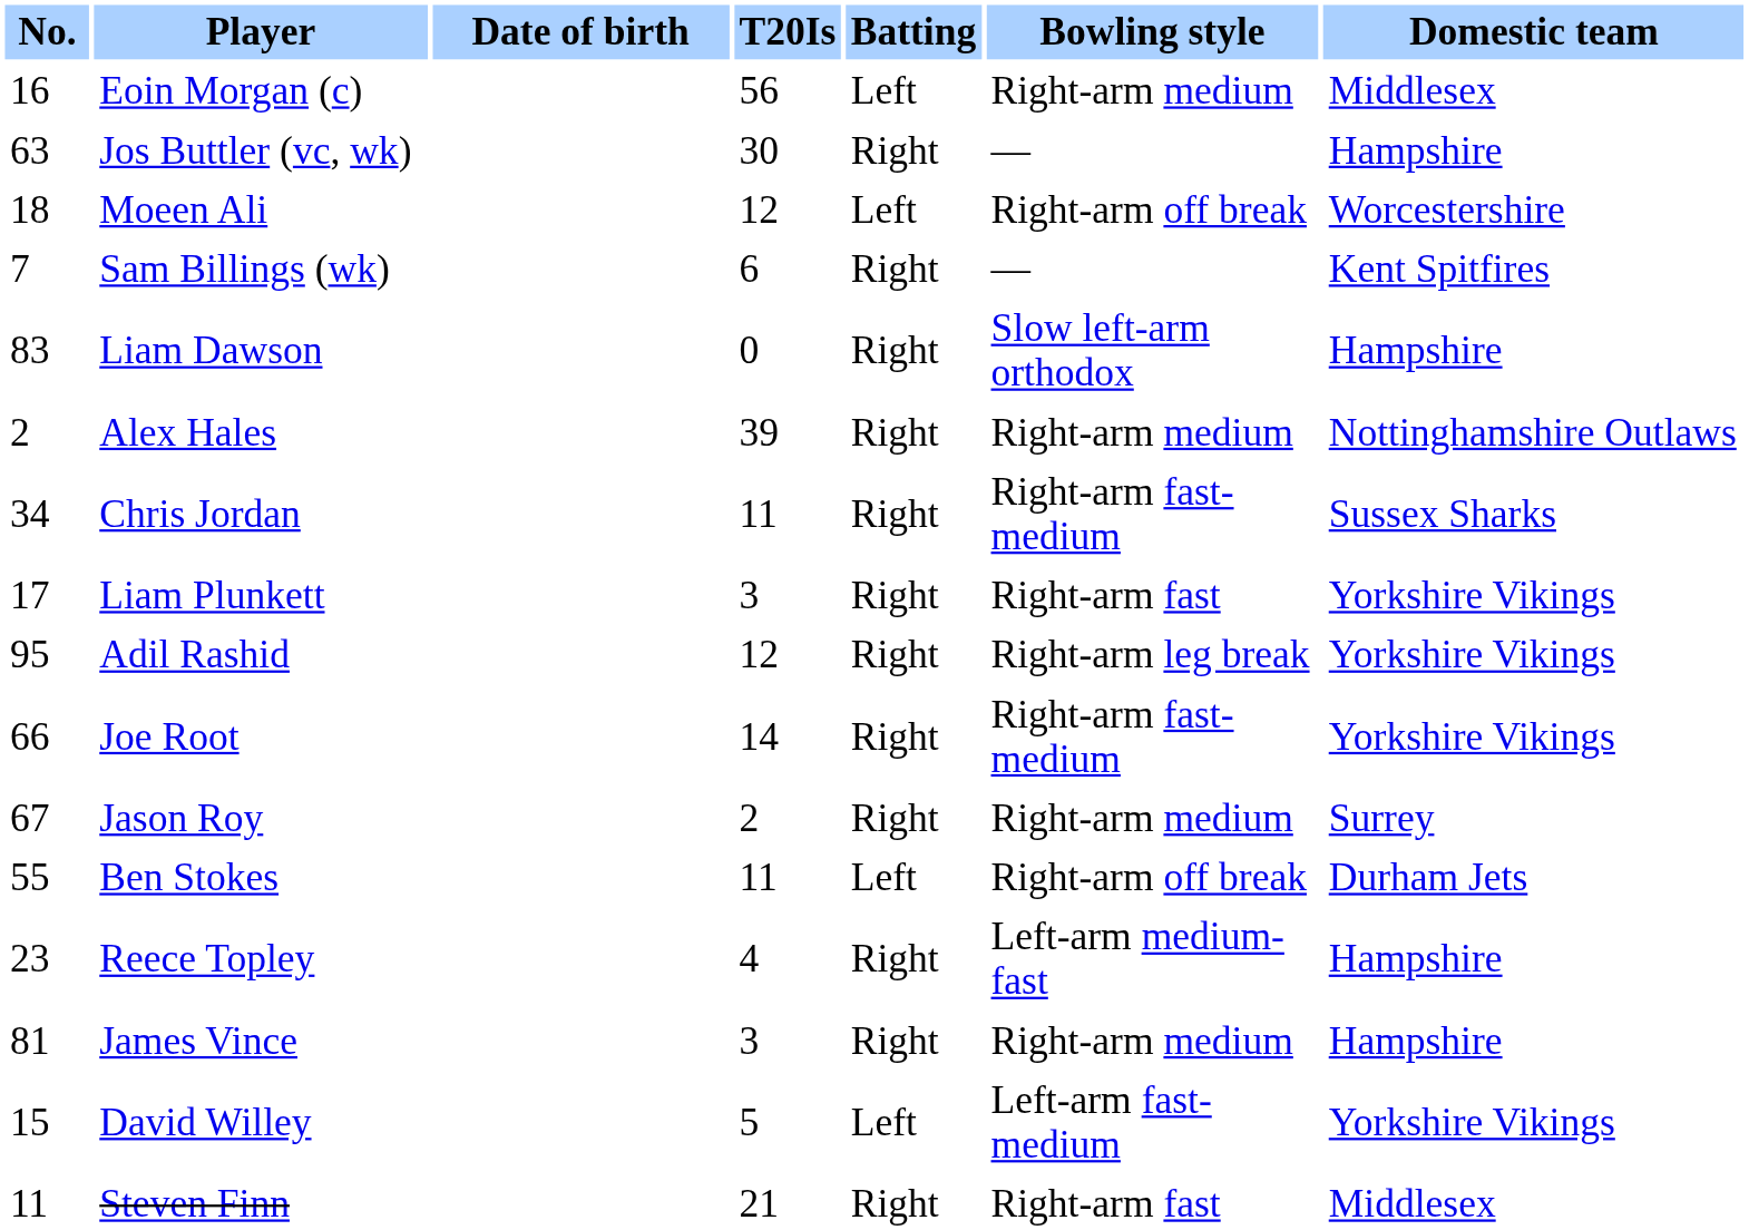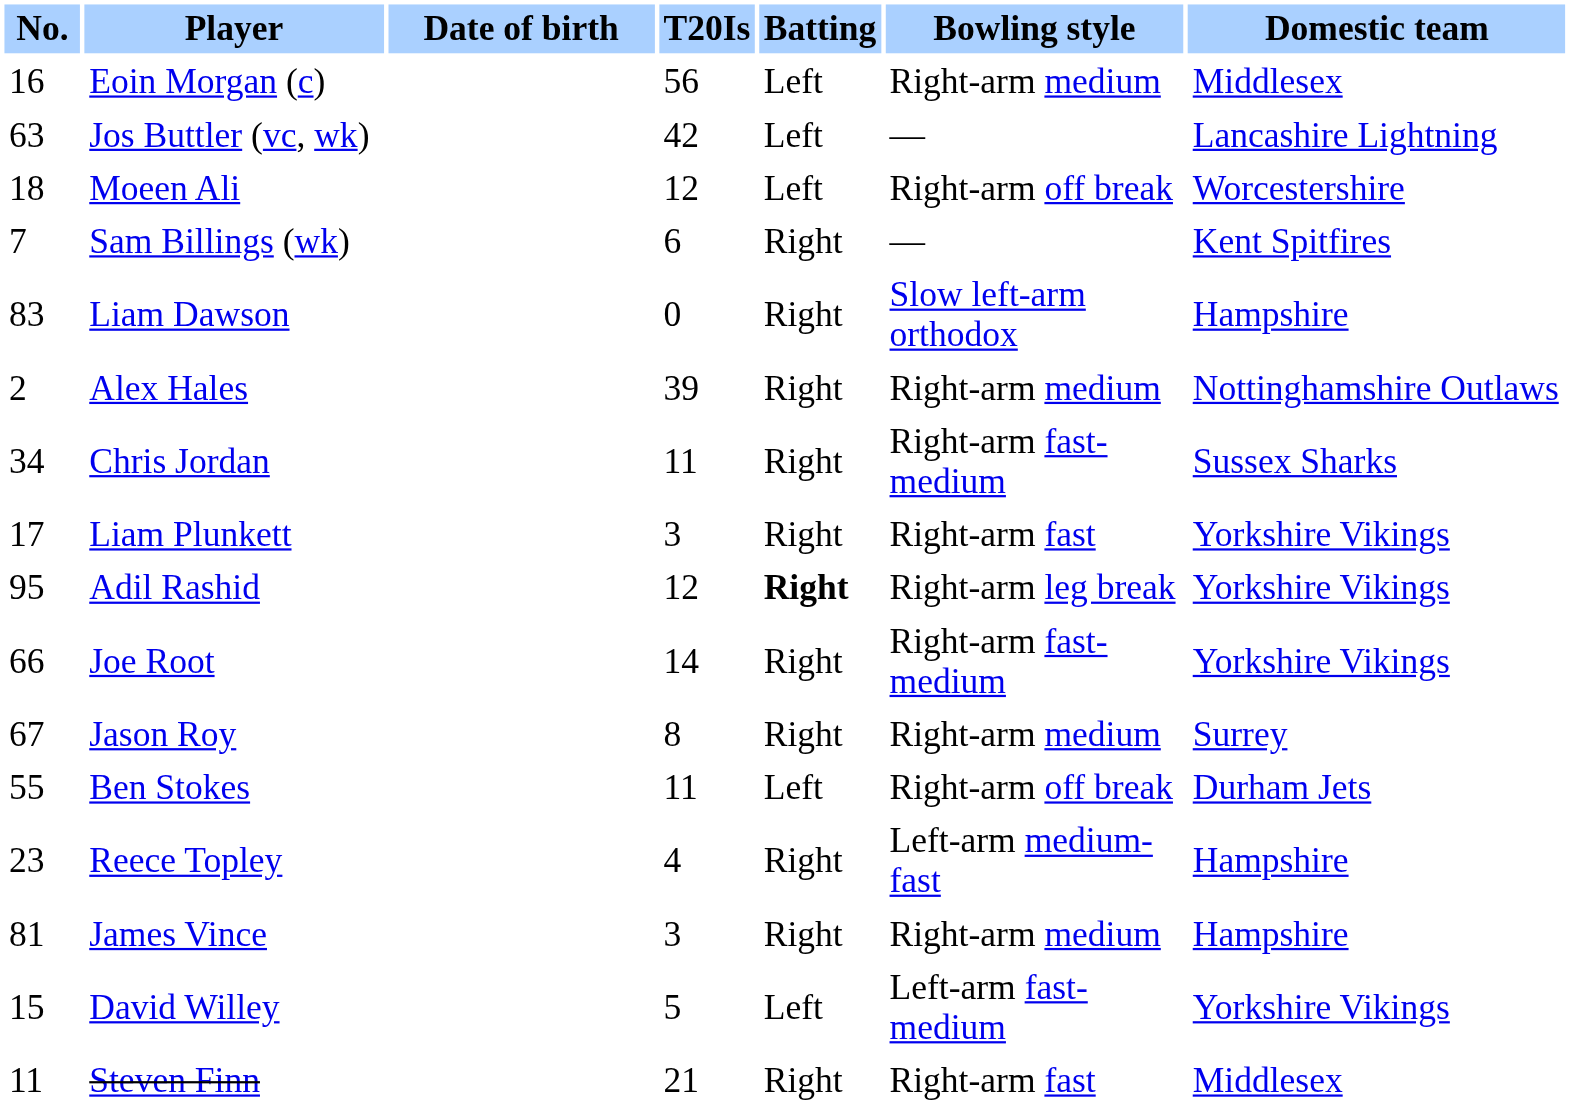Jos Buttler (vc, wk) | T20Is: 30 -> 42
Jos Buttler (vc, wk) | Batting: Right -> Left
Jos Buttler (vc, wk) | Domestic team: Hampshire -> Lancashire Lightning
Adil Rashid | Batting: normal -> bold
Jason Roy | T20Is: 2 -> 8
